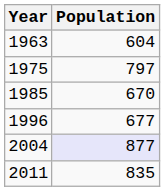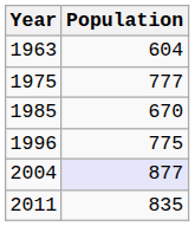1975 | Population: 797 -> 777
1996 | Population: 677 -> 775
